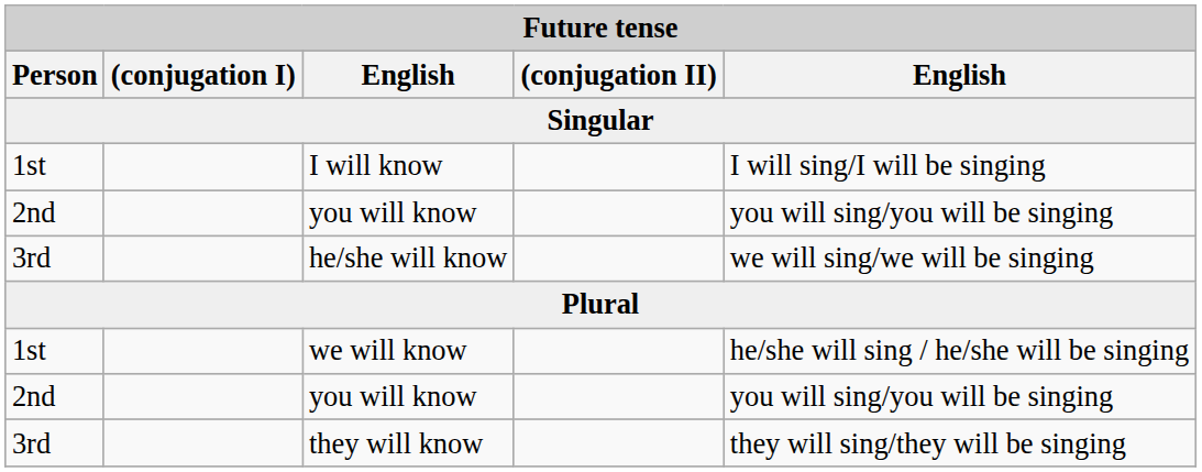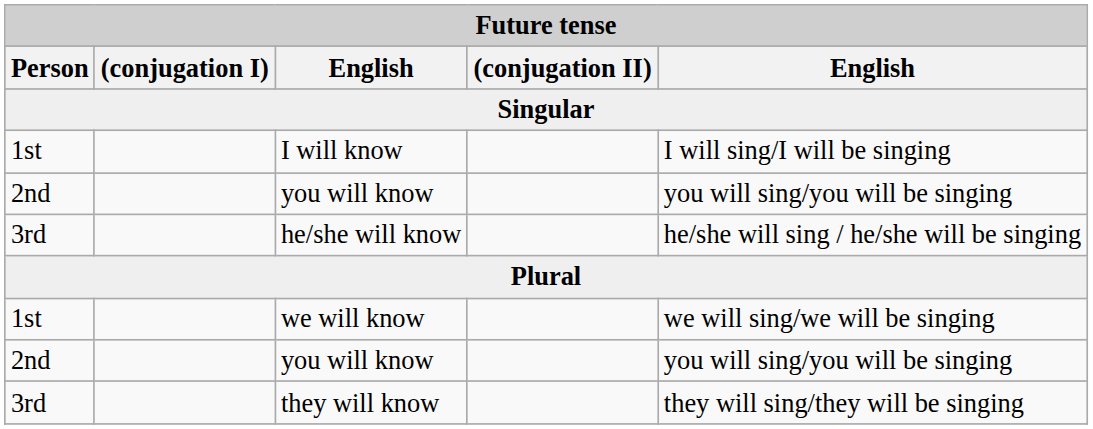he/she will know | column 5: we will sing/we will be singing -> he/she will sing / he/she will be singing
we will know | column 5: he/she will sing / he/she will be singing -> we will sing/we will be singing
